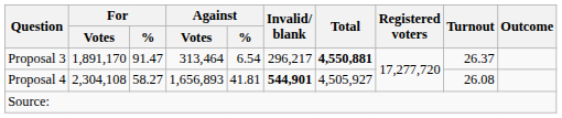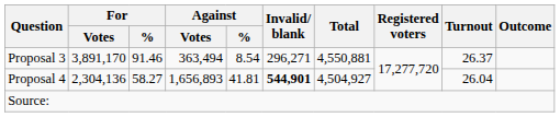Proposal 3 | For / Votes: 1,891,170 -> 3,891,170
Proposal 3 | For / %: 91.47 -> 91.46
Proposal 3 | Against / Votes: 313,464 -> 363,494
Proposal 3 | Against / %: 6.54 -> 8.54
Proposal 3 | Invalid/ blank: 296,217 -> 296,271
Proposal 3 | Total: bold -> normal
Proposal 4 | For / Votes: 2,304,108 -> 2,304,136
Proposal 4 | Total: 4,505,927 -> 4,504,927
Proposal 4 | Turnout: 26.08 -> 26.04
